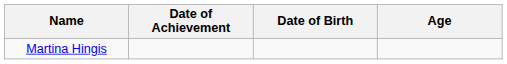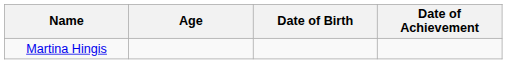columns swapped: Age <-> Date of Achievement
